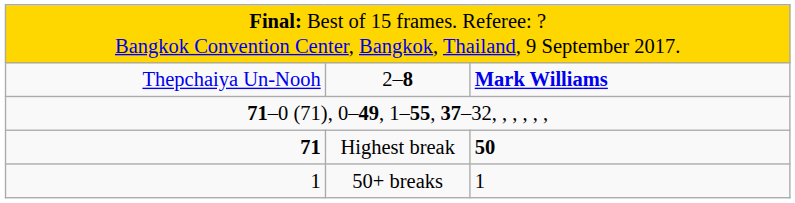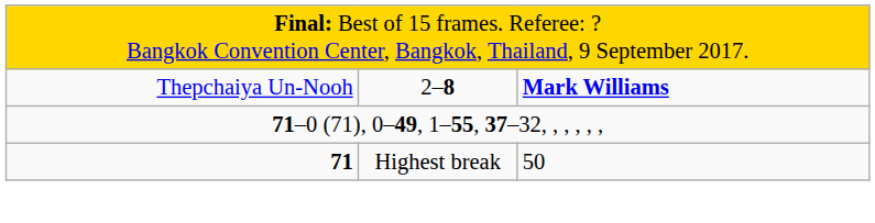Highest break | column 3: bold -> normal
- row: 1 | 50+ breaks | 1
